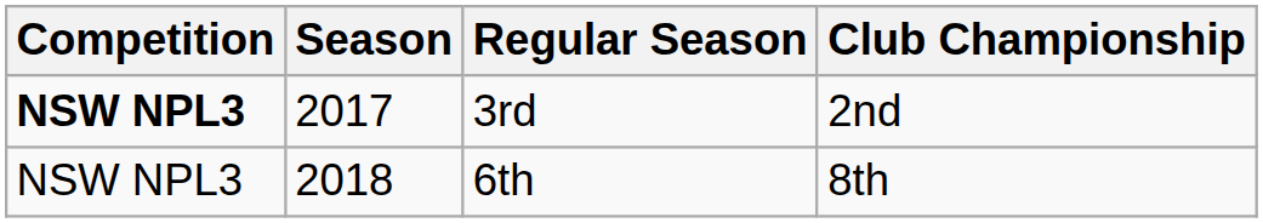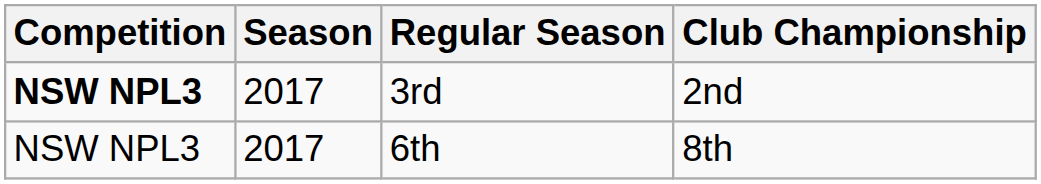6th | Season: 2018 -> 2017
